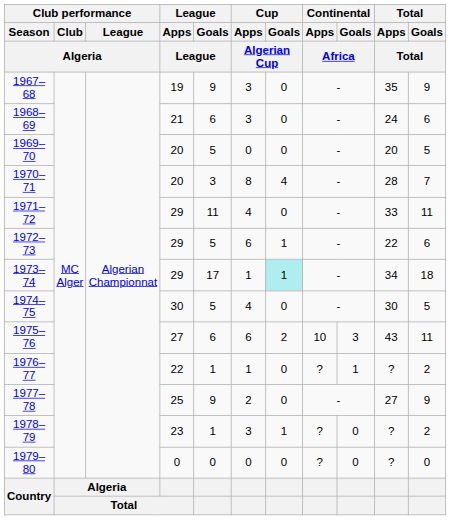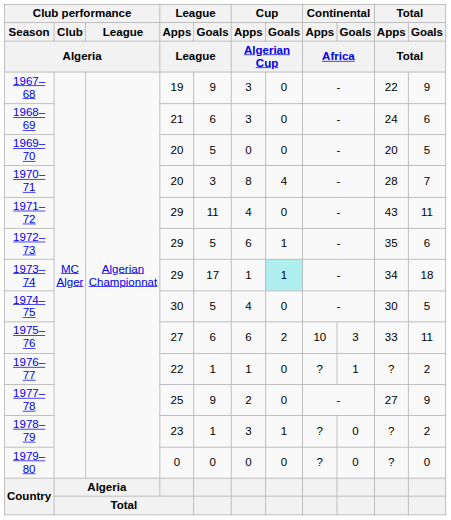1967–68 | Total / Apps / Total: 35 -> 22
1971–72 | Total / Apps / Total: 33 -> 43
1972–73 | Total / Apps / Total: 22 -> 35
1975–76 | Total / Apps / Total: 43 -> 33
